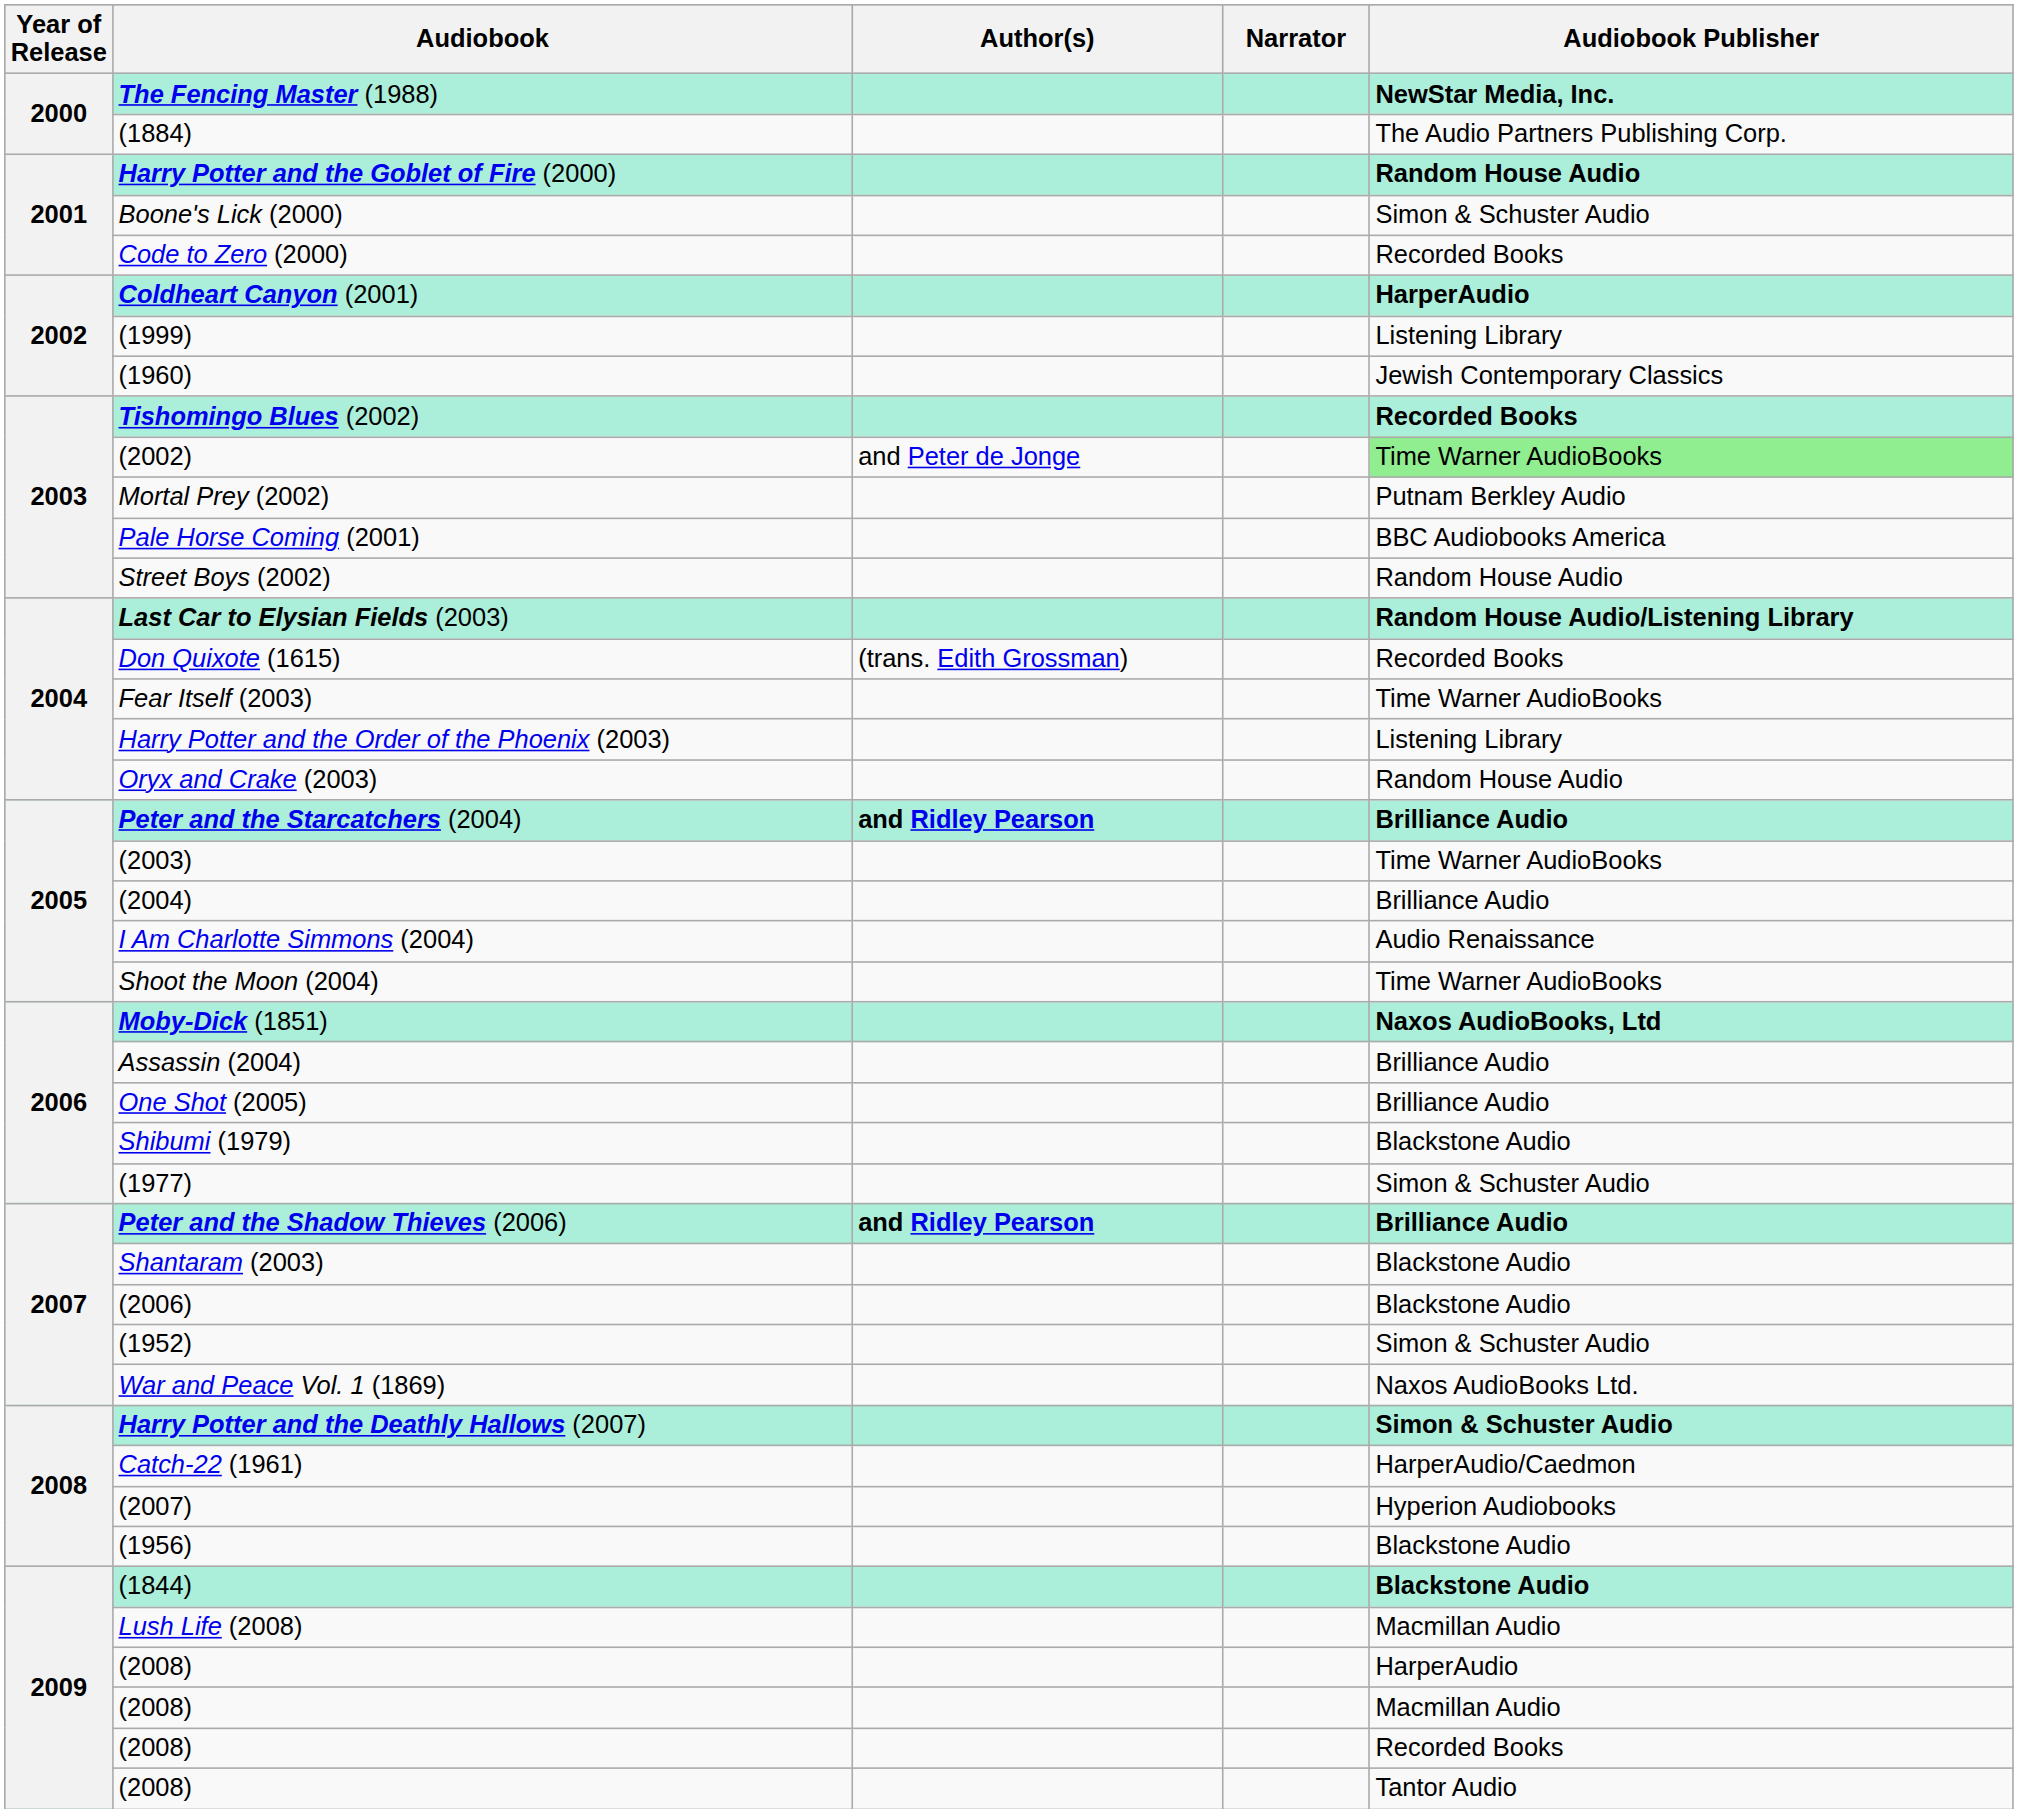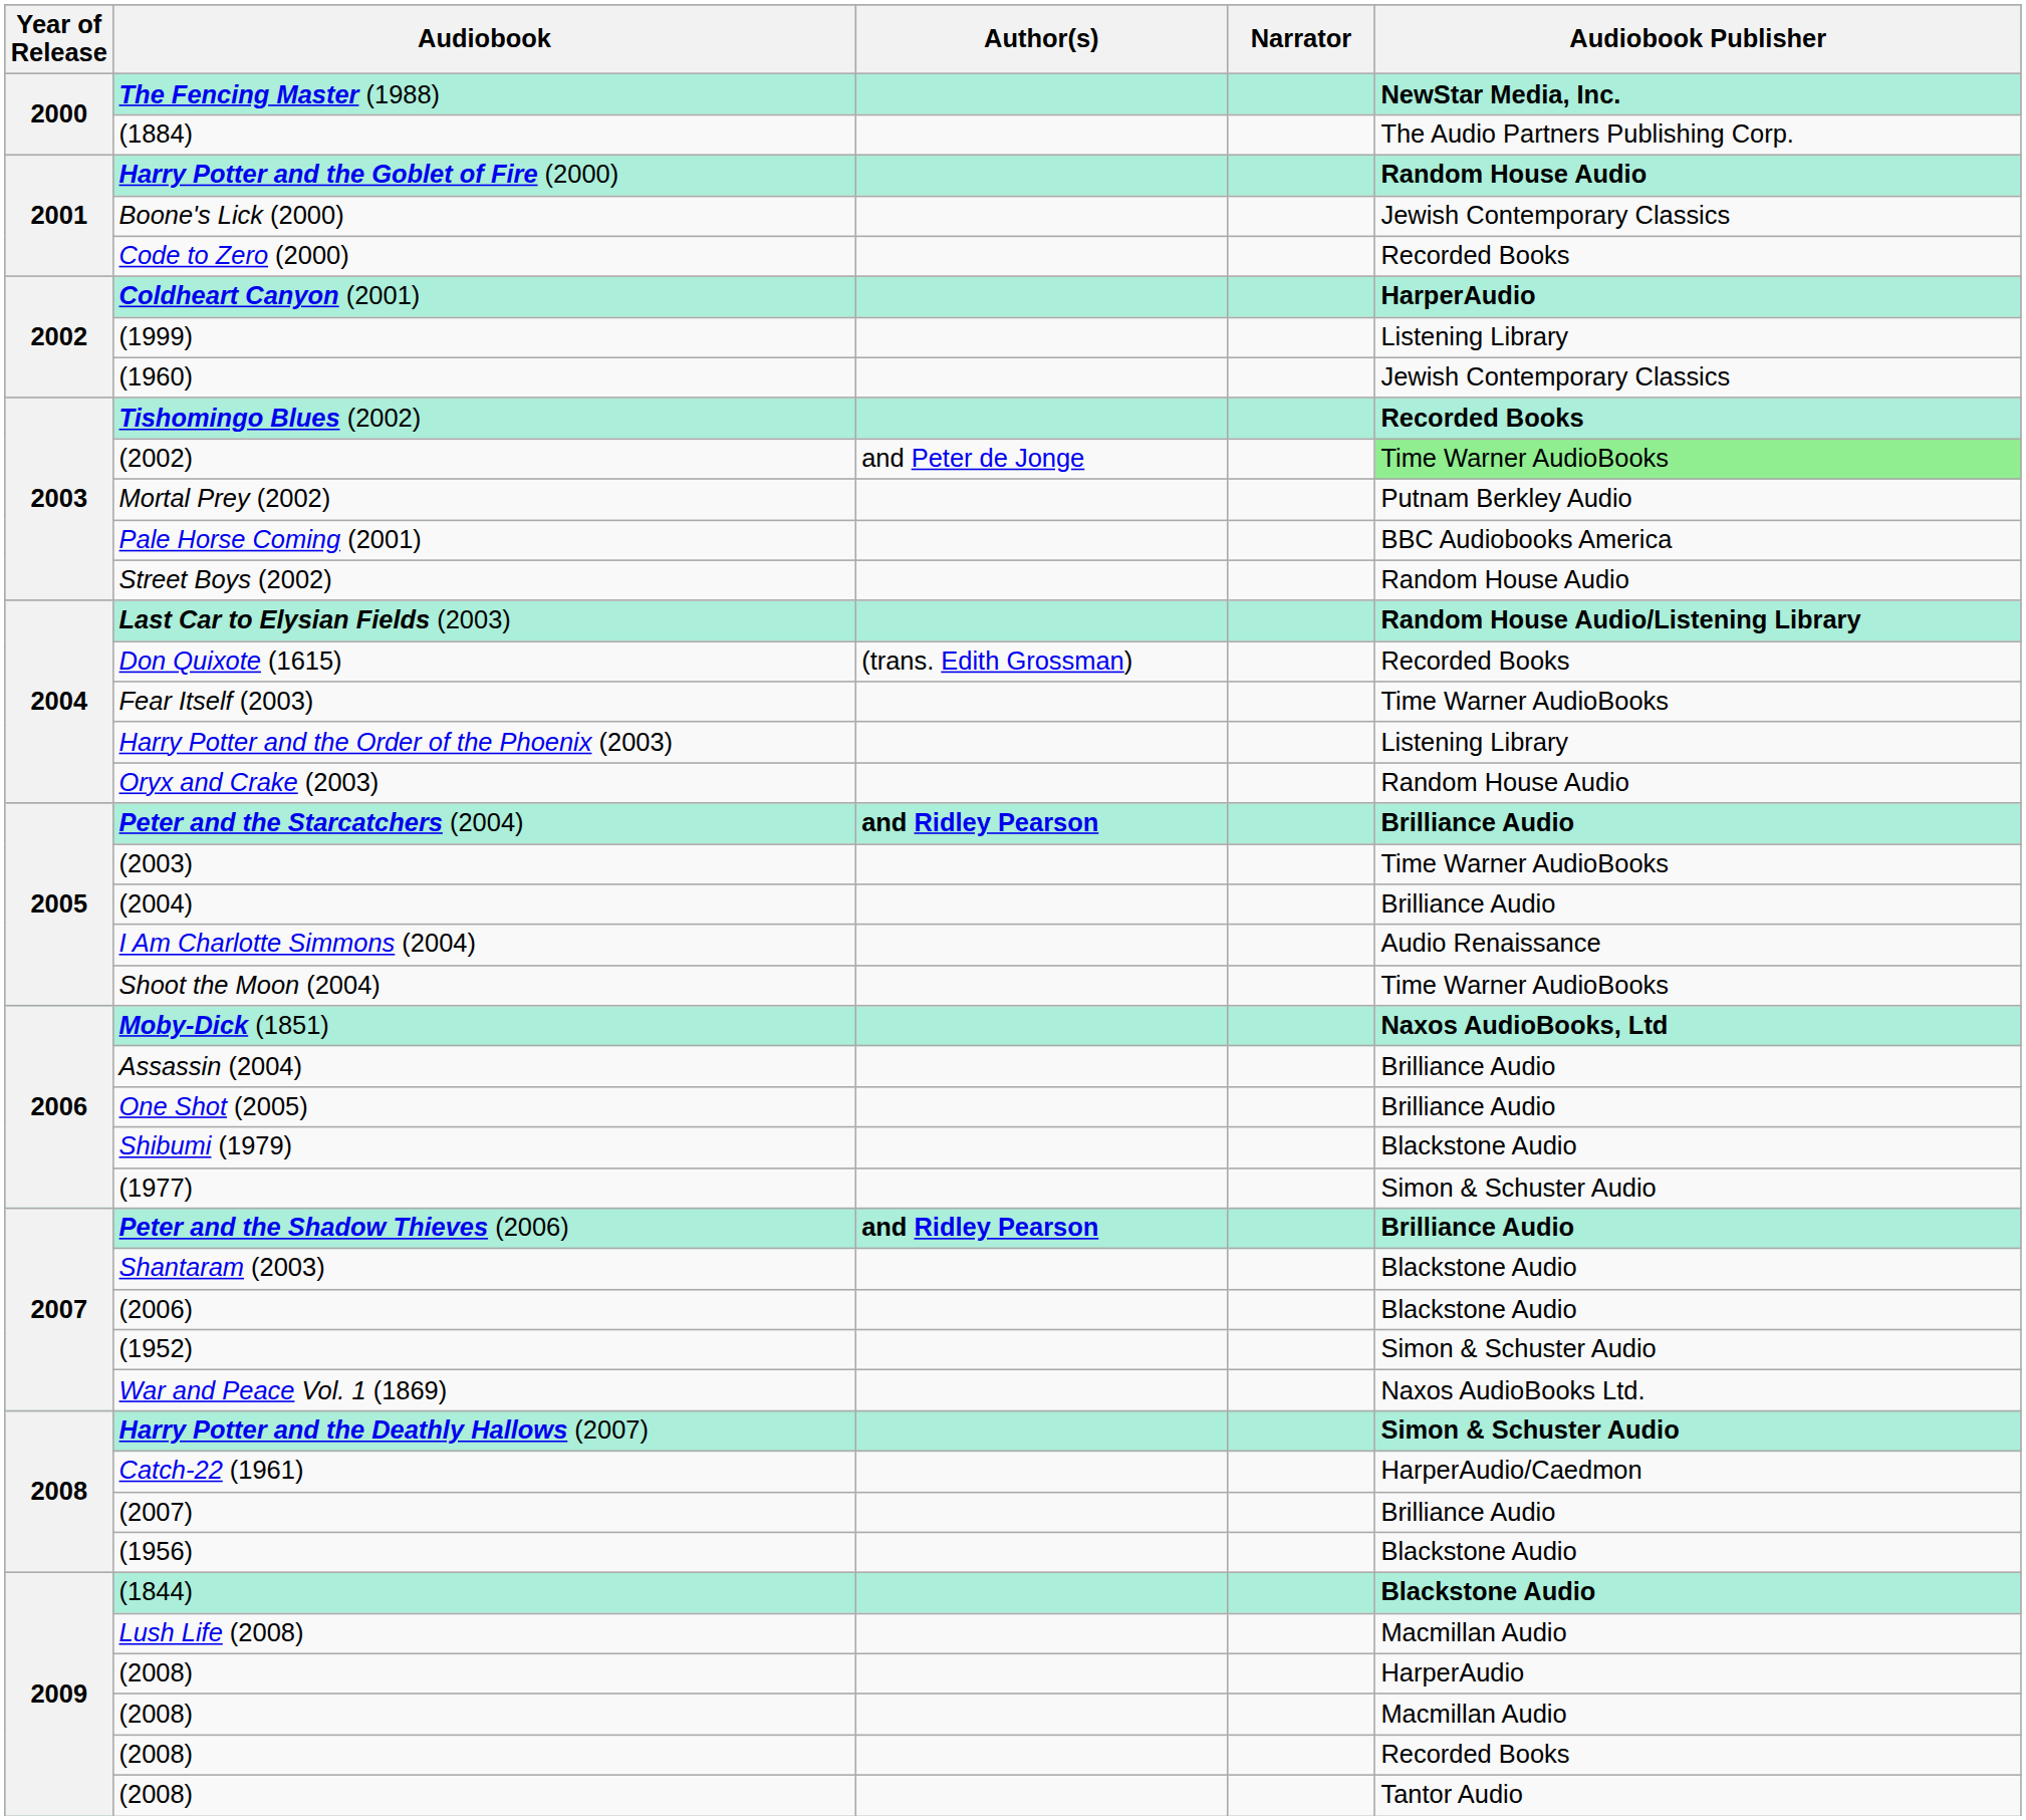Boone's Lick (2000) | Audiobook Publisher: Simon & Schuster Audio -> Jewish Contemporary Classics
(2007) | Audiobook Publisher: Hyperion Audiobooks -> Brilliance Audio
